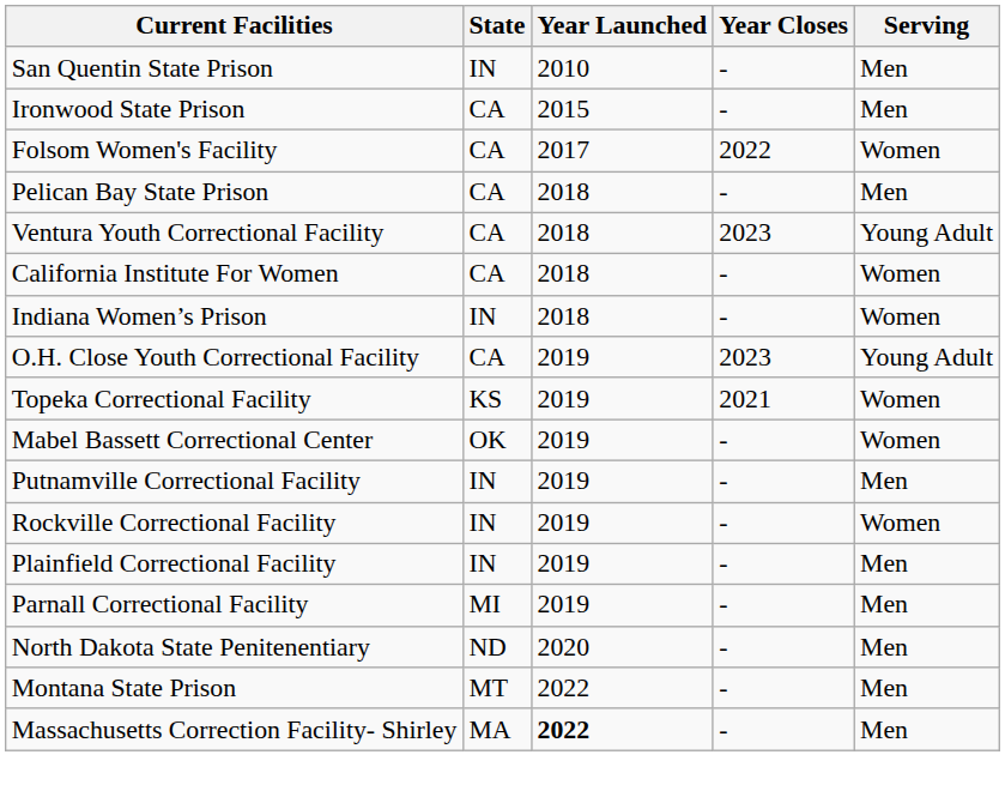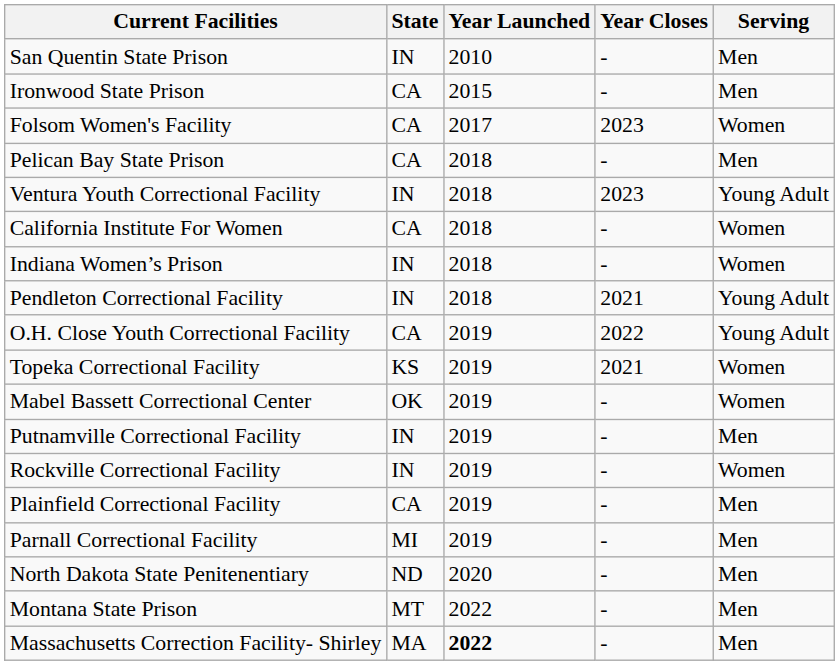Folsom Women's Facility | Year Closes: 2022 -> 2023
Ventura Youth Correctional Facility | State: CA -> IN
+ row: Pendleton Correctional Facility | IN | 2018 | 2021 | Young Adult
O.H. Close Youth Correctional Facility | Year Closes: 2023 -> 2022
Plainfield Correctional Facility | State: IN -> CA
